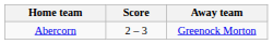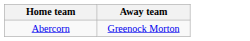- column: Score | 2 – 3
